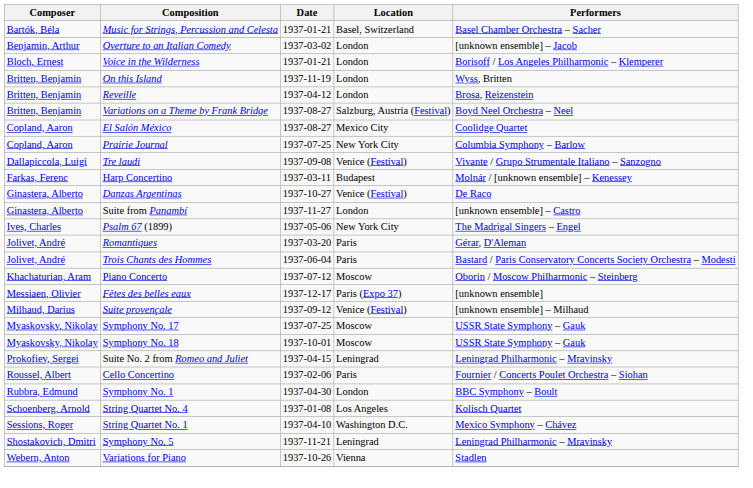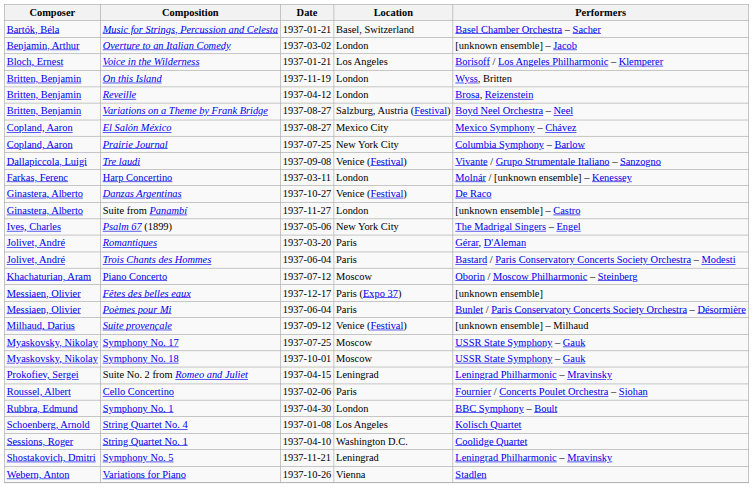Voice in the Wilderness | Location: London -> Los Angeles
El Salón México | Performers: Coolidge Quartet -> Mexico Symphony – Chávez
Harp Concertino | Location: Budapest -> London
+ row: Messiaen, Olivier | Poèmes pour Mi | 1937-06-04 | Paris | Bunlet / Paris Conservatory Concerts Society Orchestra – Désormière
String Quartet No. 1 | Performers: Mexico Symphony – Chávez -> Coolidge Quartet
